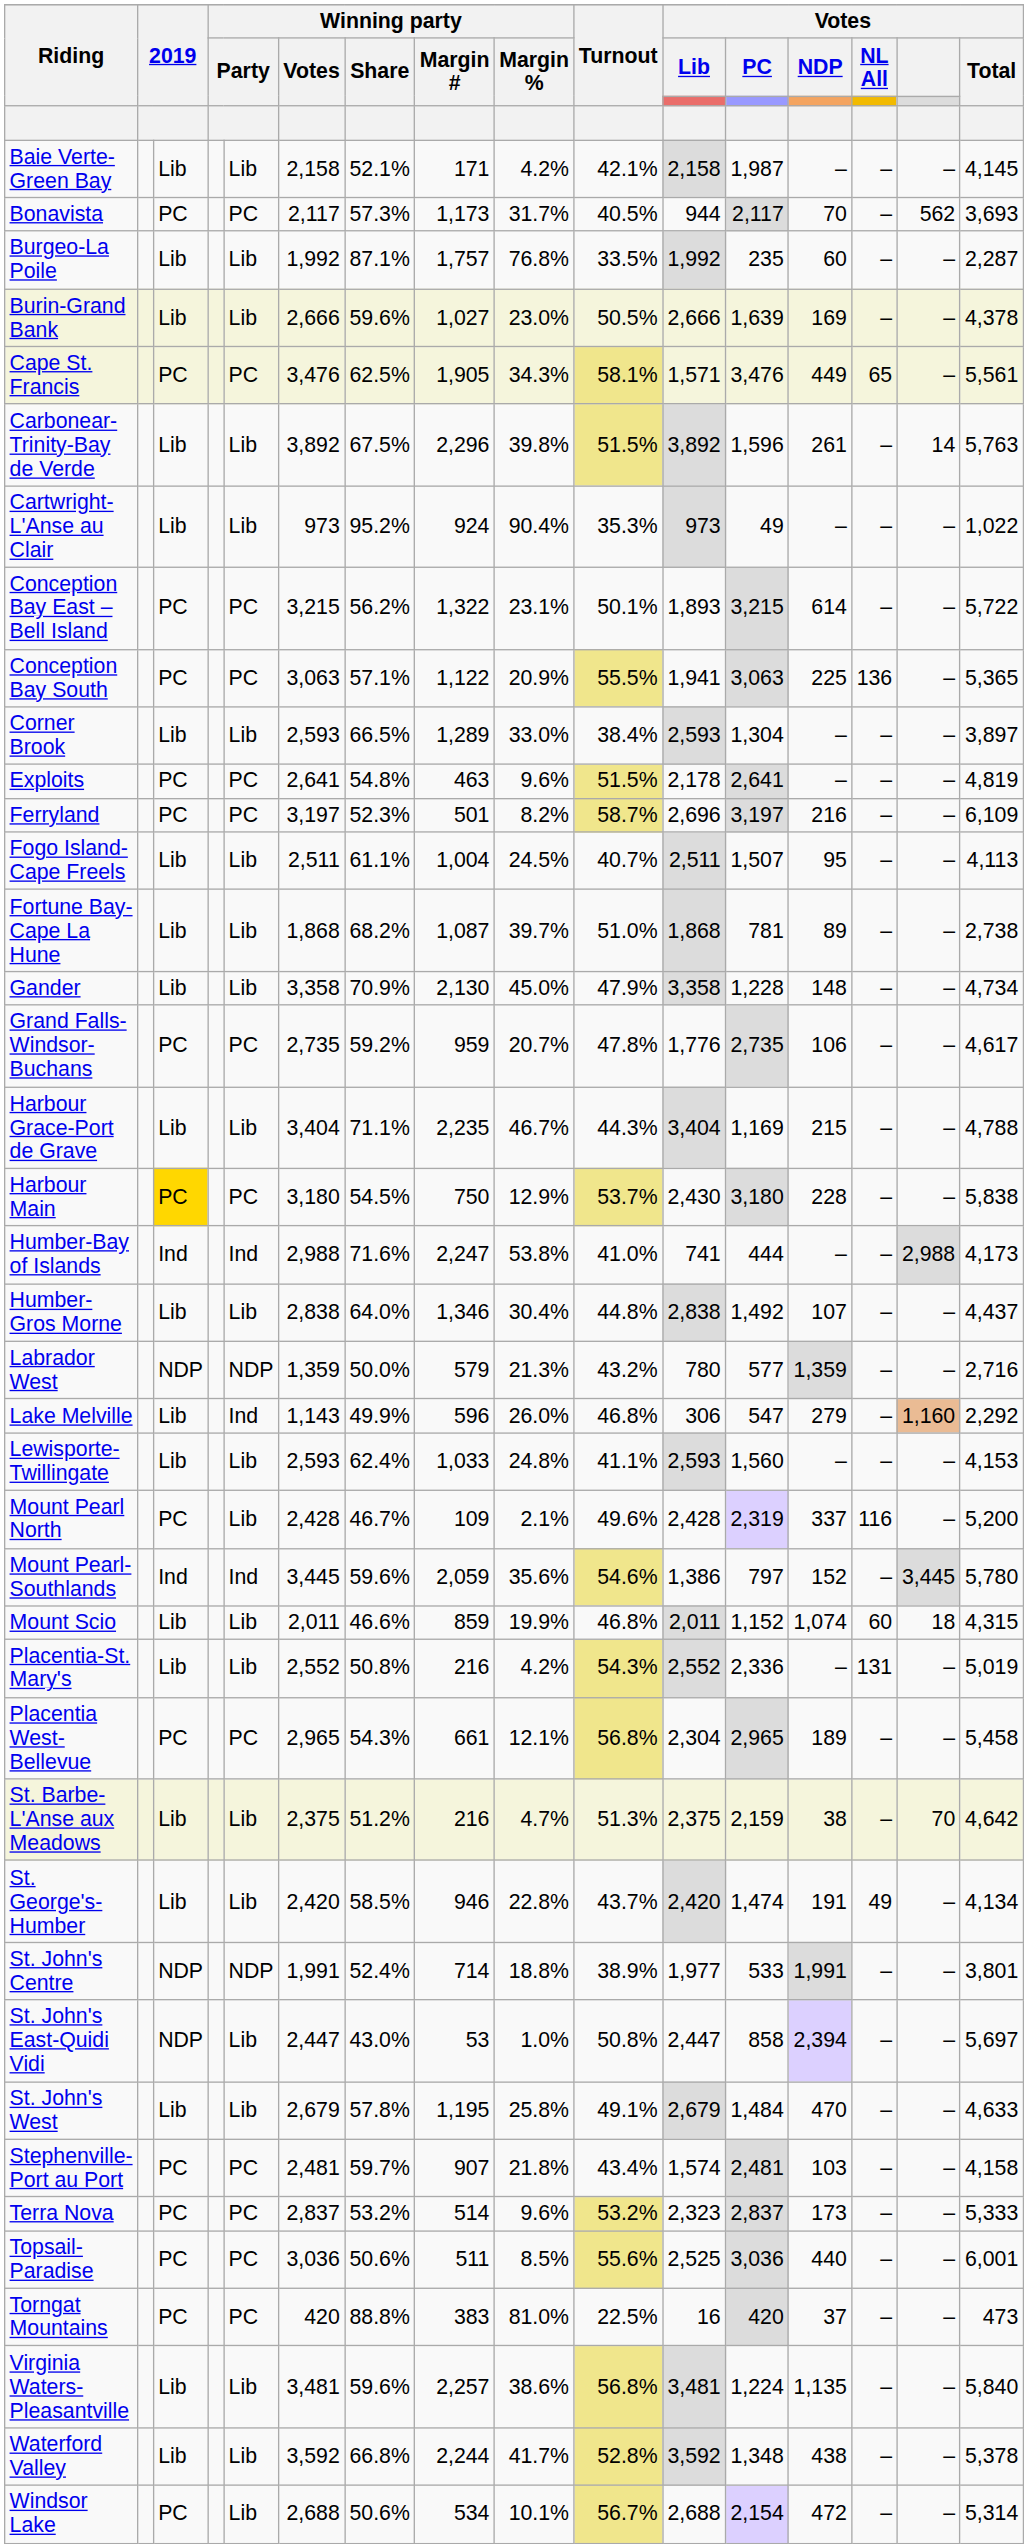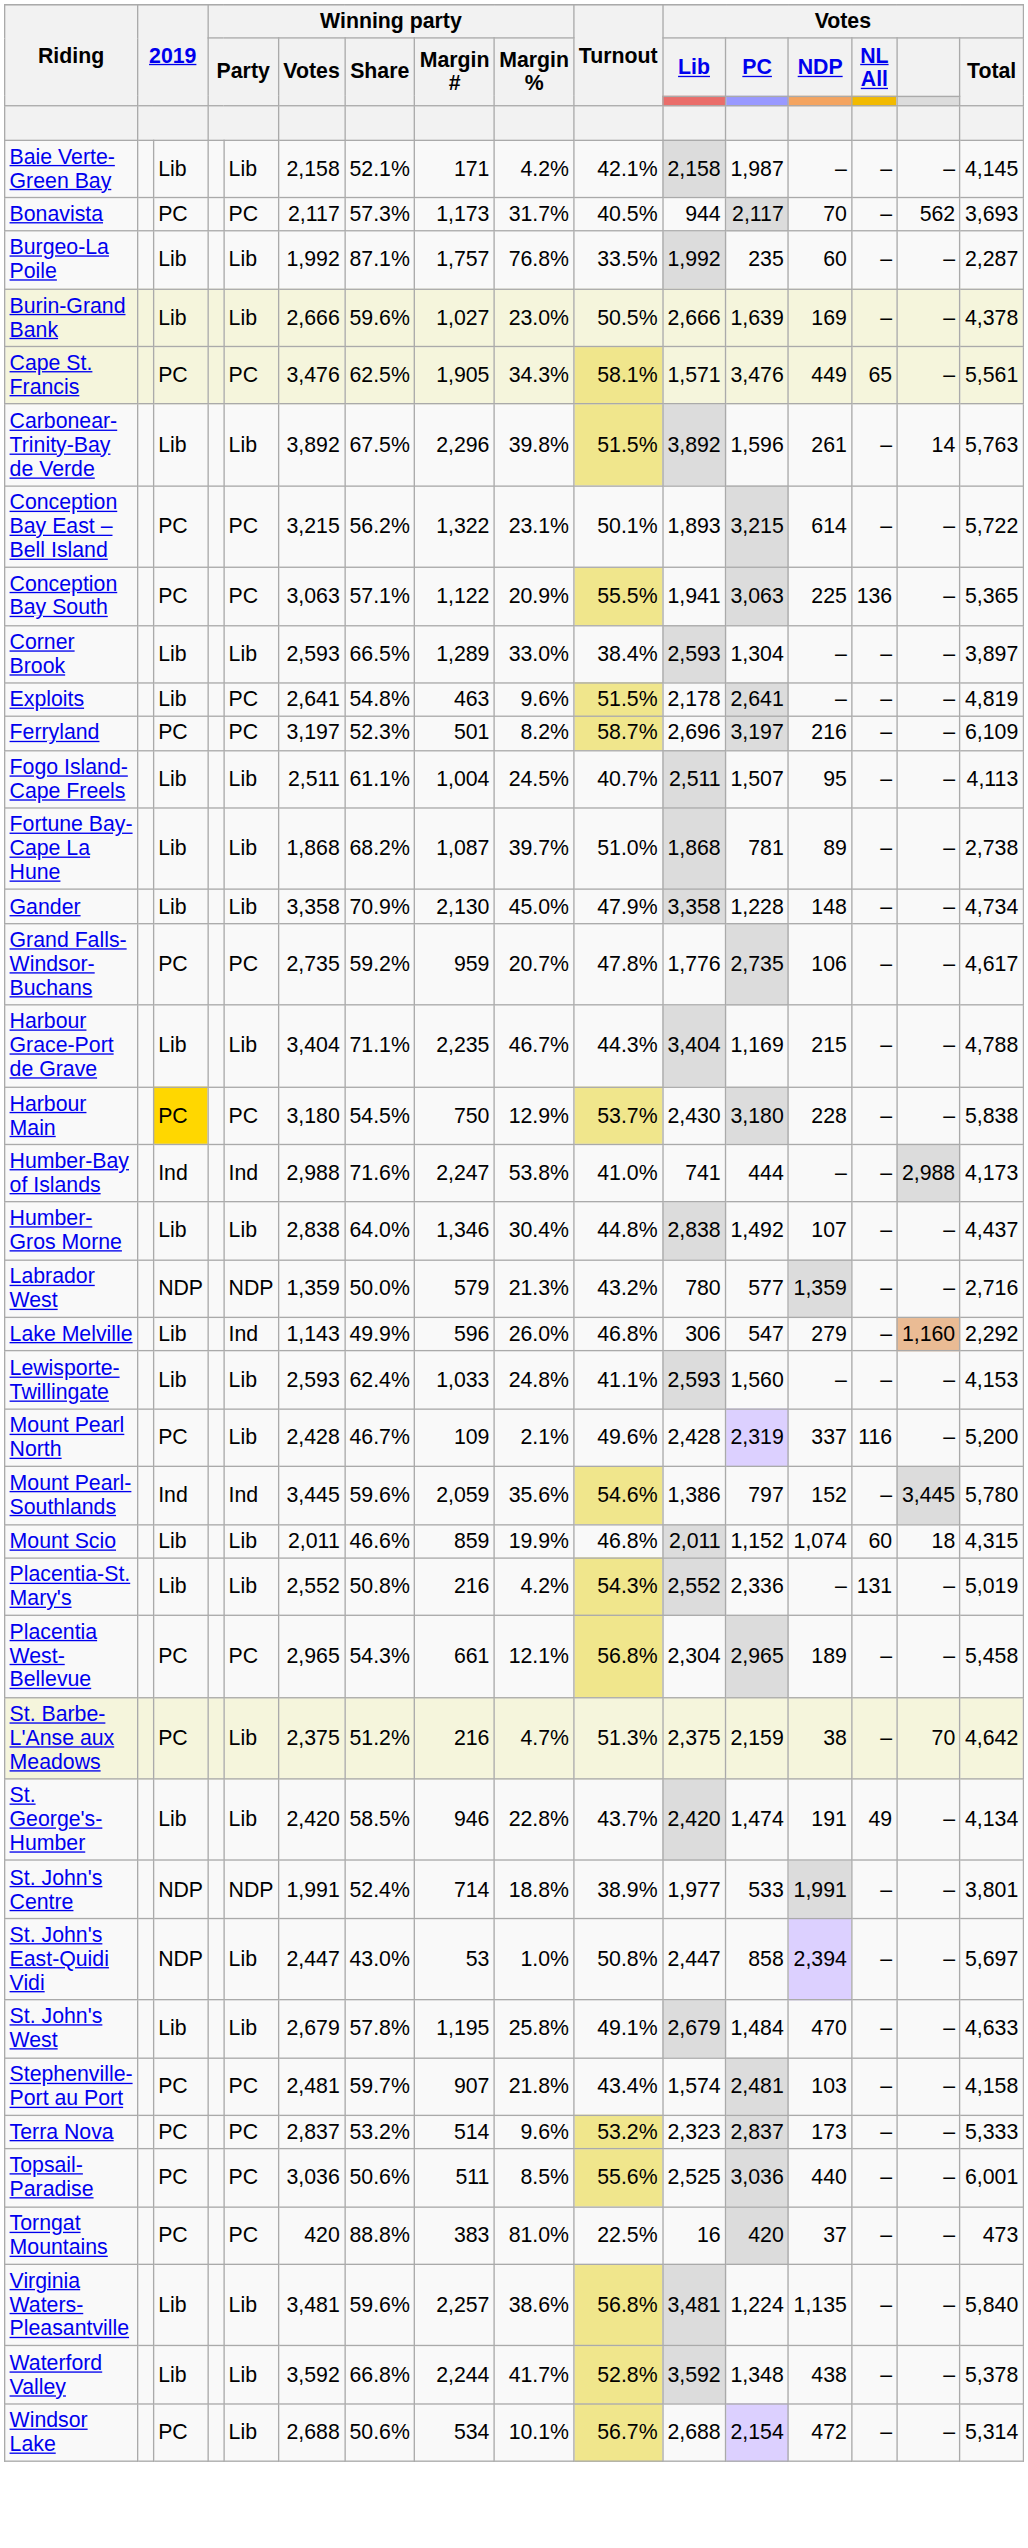- row: Cartwright-L'Anse au Clair | Lib | Lib | 973 | 95.2% | 924 | 90.4% | 35.3% | 973 | 49 | – | – | – | 1,022
Exploits | column 3: PC -> Lib
St. Barbe-L'Anse aux Meadows | column 3: Lib -> PC
